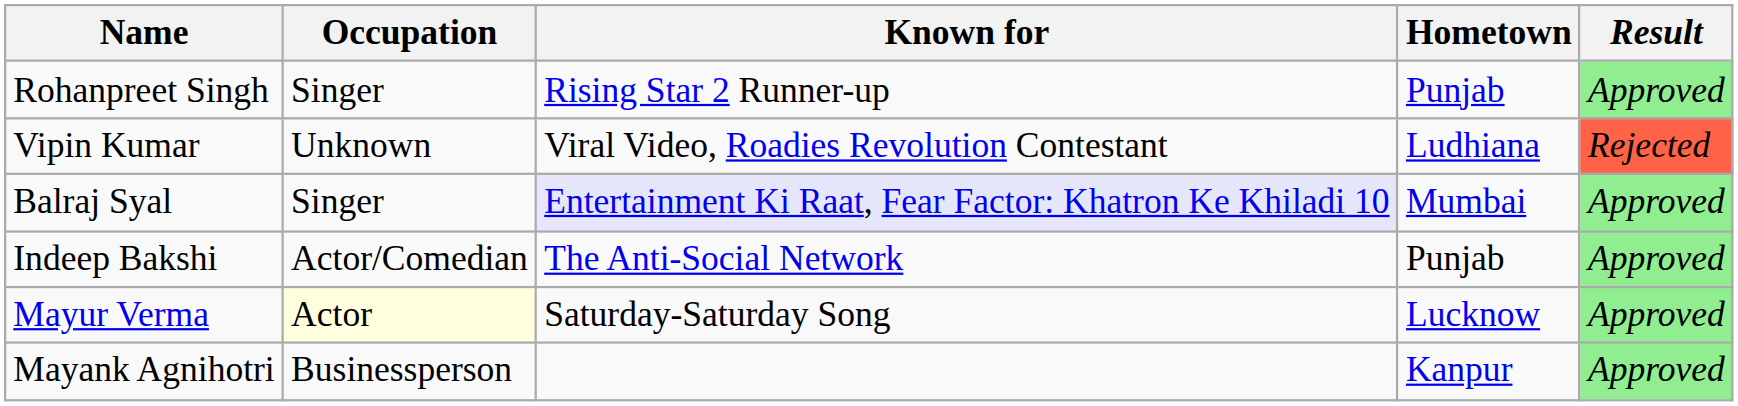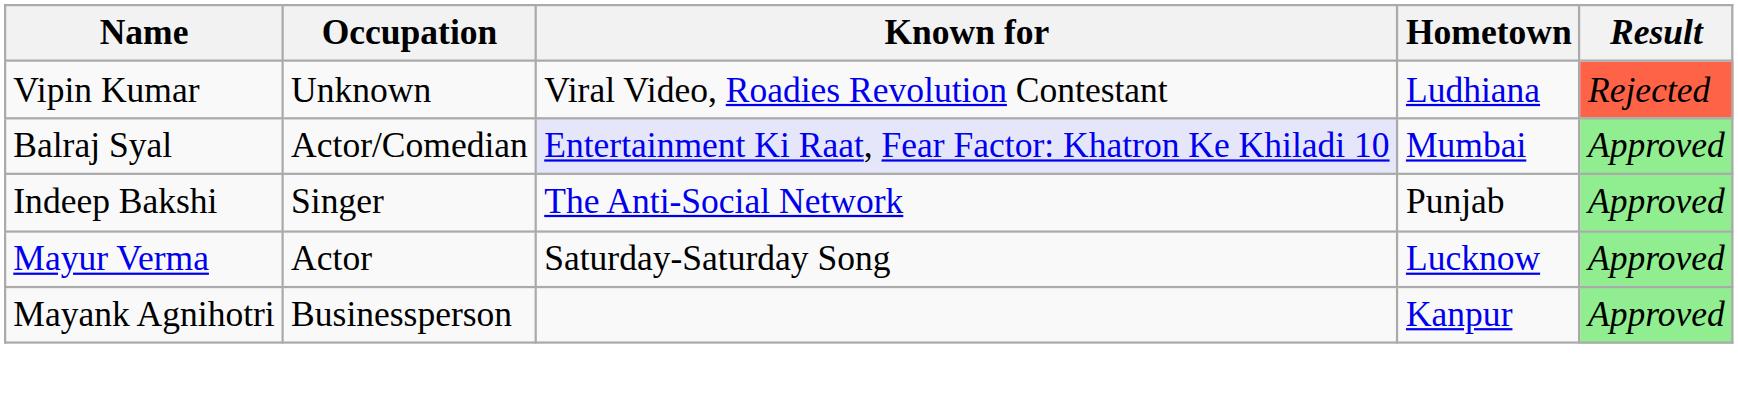- row: Rohanpreet Singh | Singer | Rising Star 2 Runner-up | Punjab | Approved
Balraj Syal | Occupation: Singer -> Actor/Comedian
Indeep Bakshi | Occupation: Actor/Comedian -> Singer
Mayur Verma | Occupation: lightyellow background -> no background
